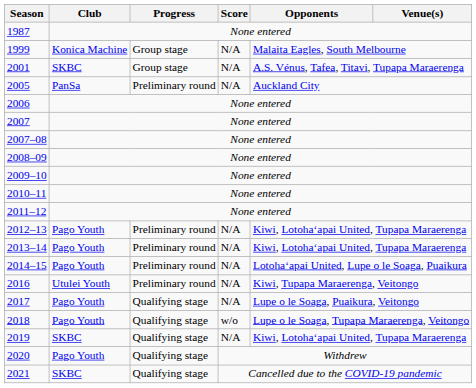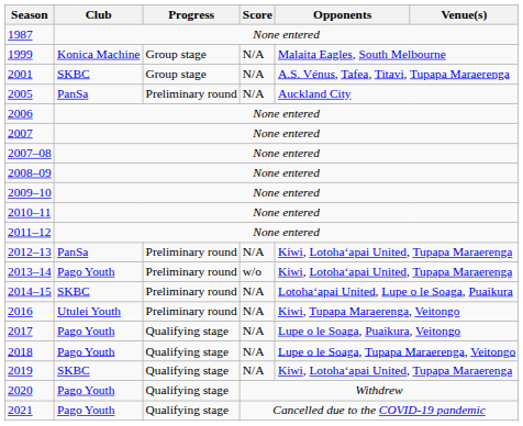2012–13 | Club: Pago Youth -> PanSa
2013–14 | Score: N/A -> w/o
2014–15 | Club: Pago Youth -> SKBC
2018 | Score: w/o -> N/A
2021 | Club: SKBC -> Pago Youth
